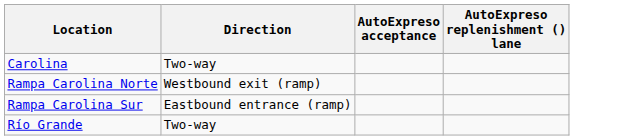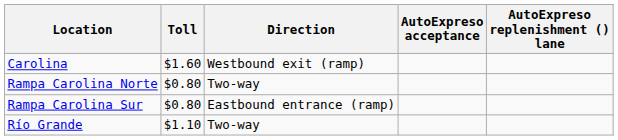+ column: Toll | $1.60 | $0.80 | $0.80 | $1.10
Carolina | Direction: Two-way -> Westbound exit (ramp)
Rampa Carolina Norte | Direction: Westbound exit (ramp) -> Two-way
